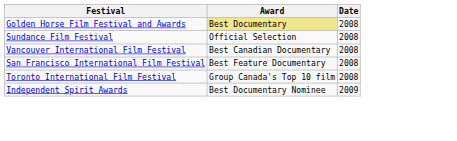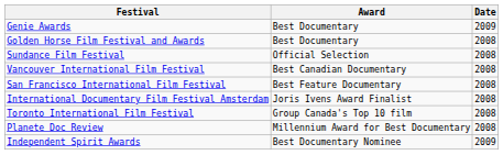+ row: Genie Awards | Best Documentary | 2009
Golden Horse Film Festival and Awards | Award: khaki background -> no background
+ row: International Documentary Film Festival Amsterdam | Joris Ivens Award Finalist | 2008
+ row: Planete Doc Review | Millennium Award for Best Documentary | 2008
